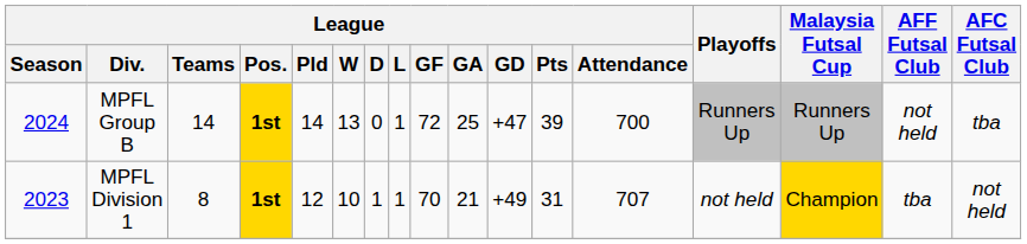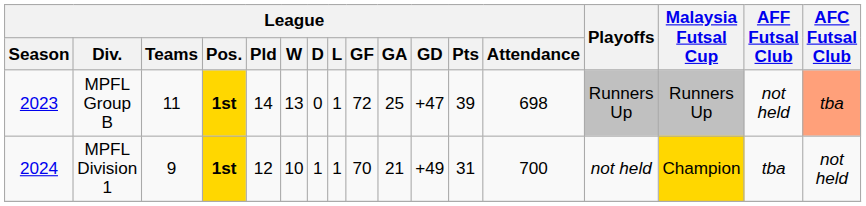MPFL Group B | League / Season: 2024 -> 2023
MPFL Group B | League / Teams: 14 -> 11
MPFL Group B | League / Attendance: 700 -> 698
MPFL Group B | AFC Futsal Club: no background -> lightsalmon background
MPFL Division 1 | League / Season: 2023 -> 2024
MPFL Division 1 | League / Teams: 8 -> 9
MPFL Division 1 | League / Attendance: 707 -> 700
